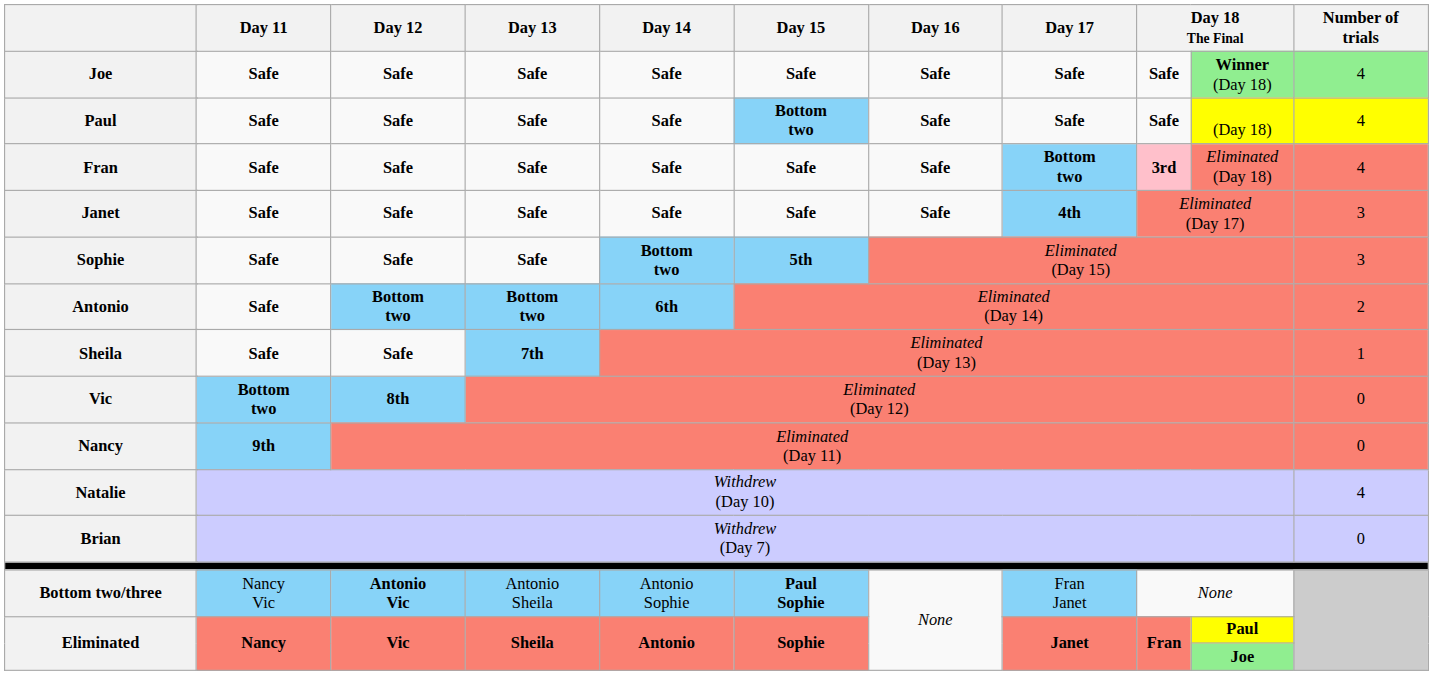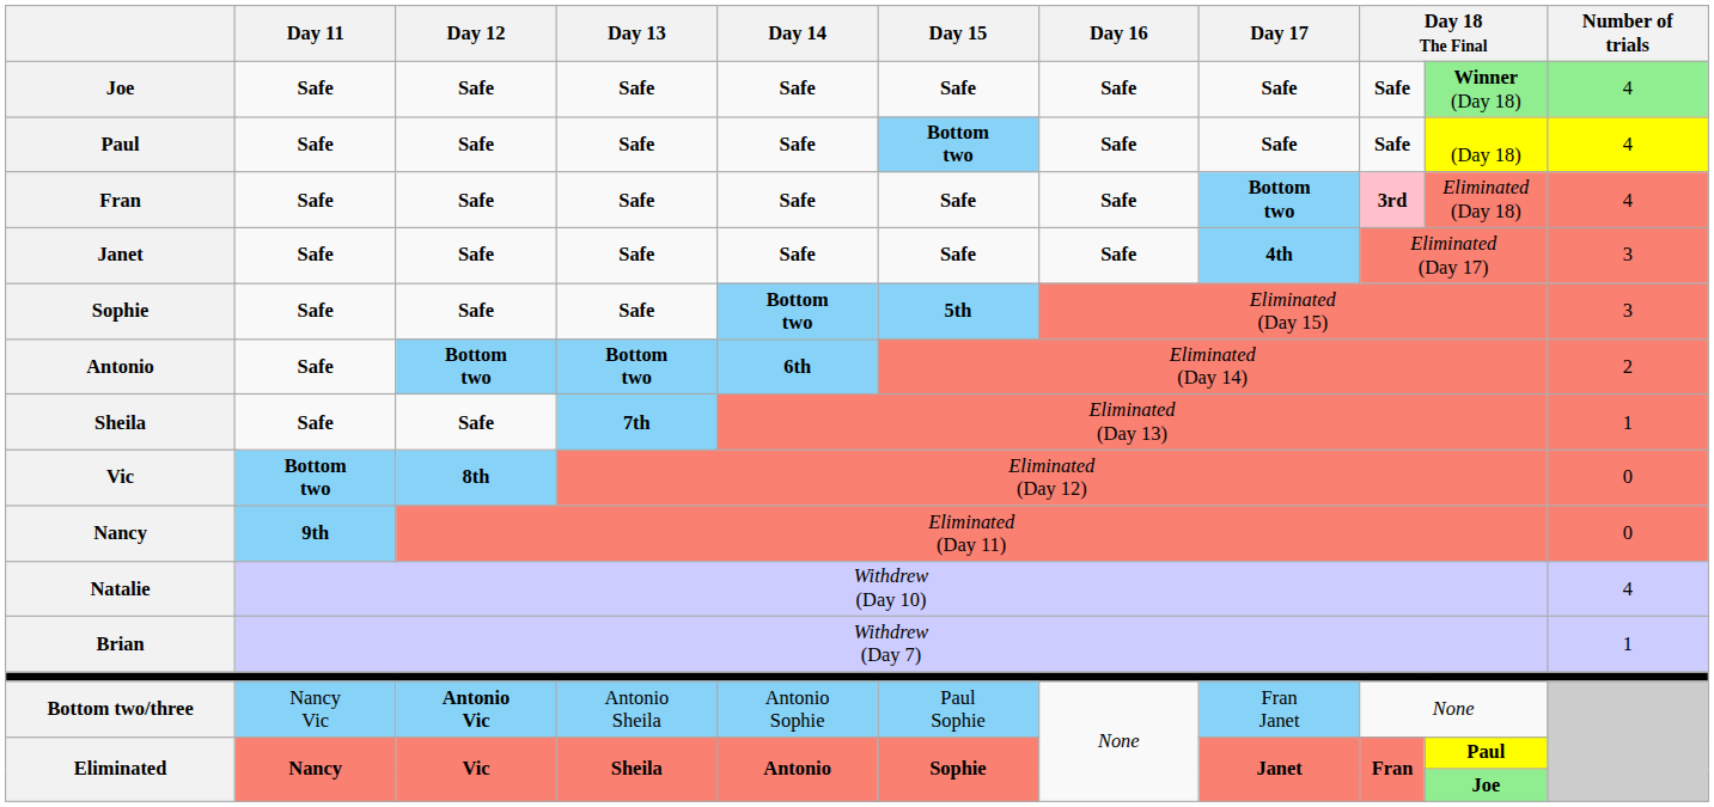Brian | Number of trials: 0 -> 1
Bottom two/three | Day 15: bold -> normal
